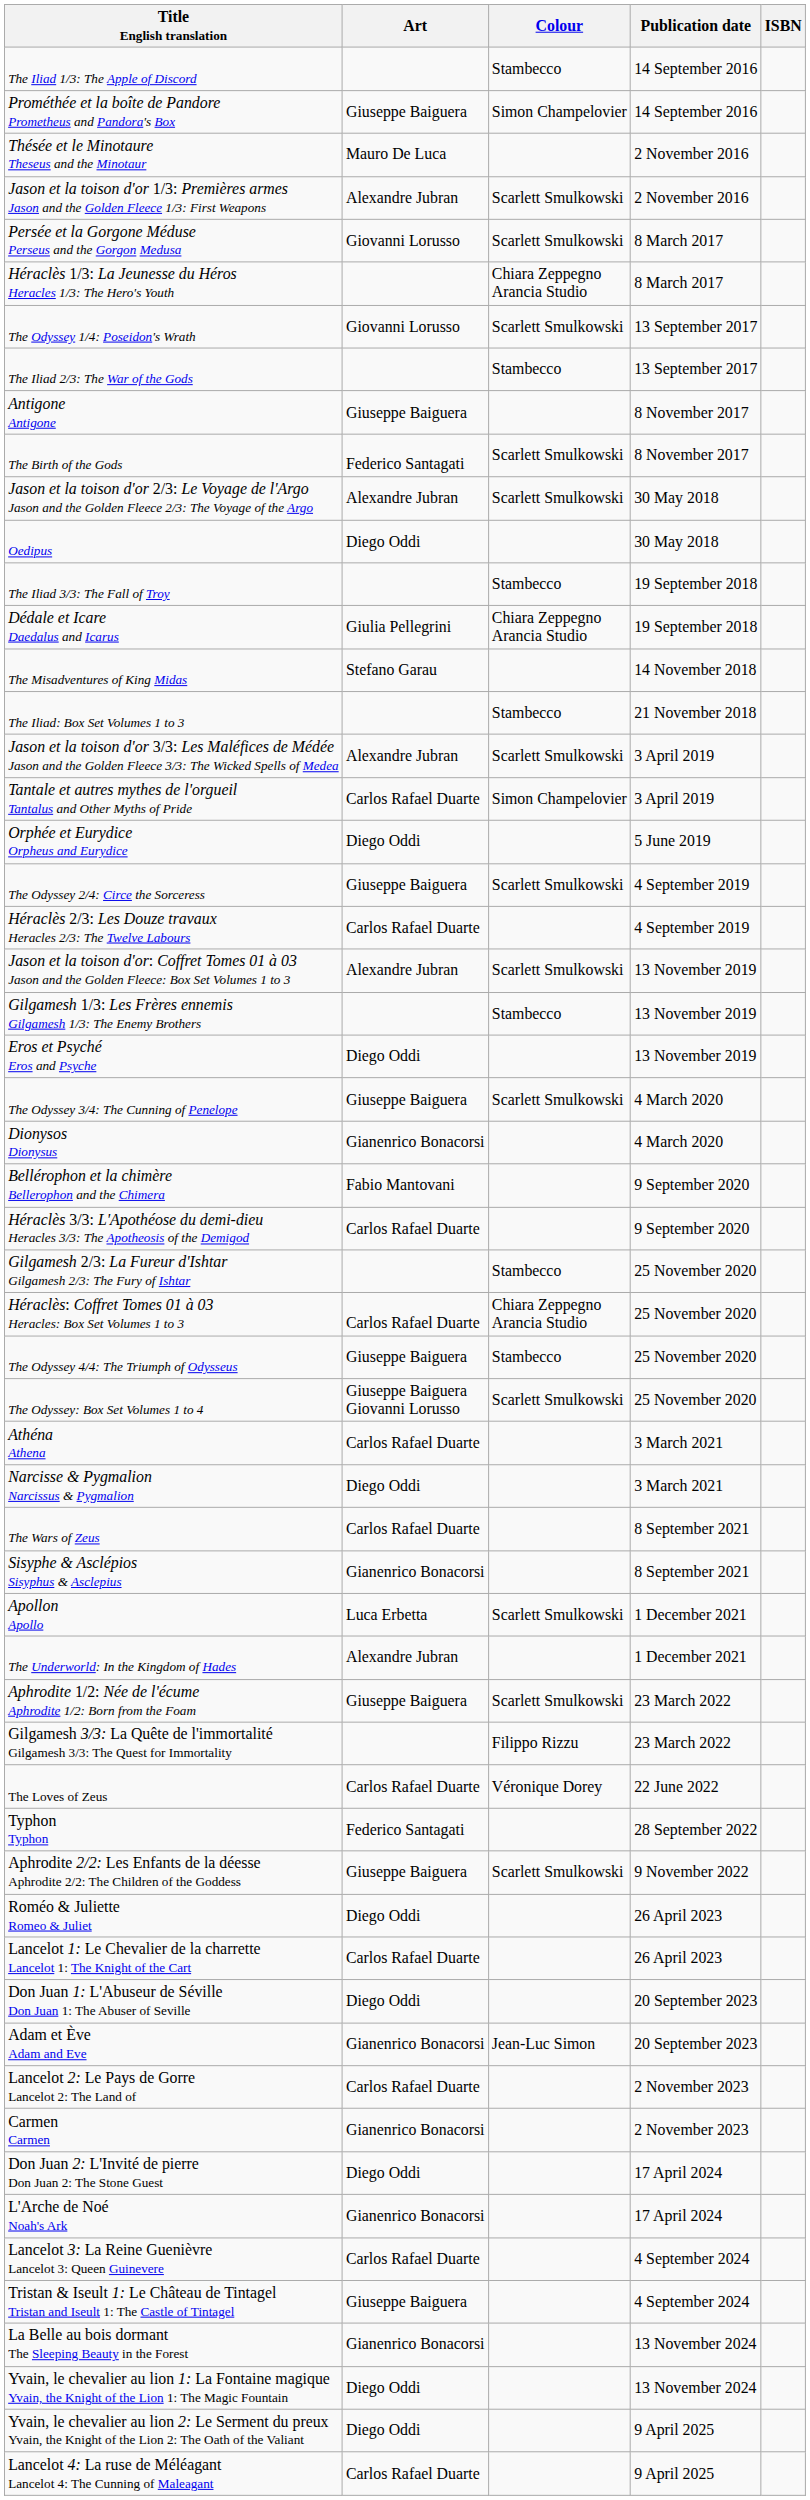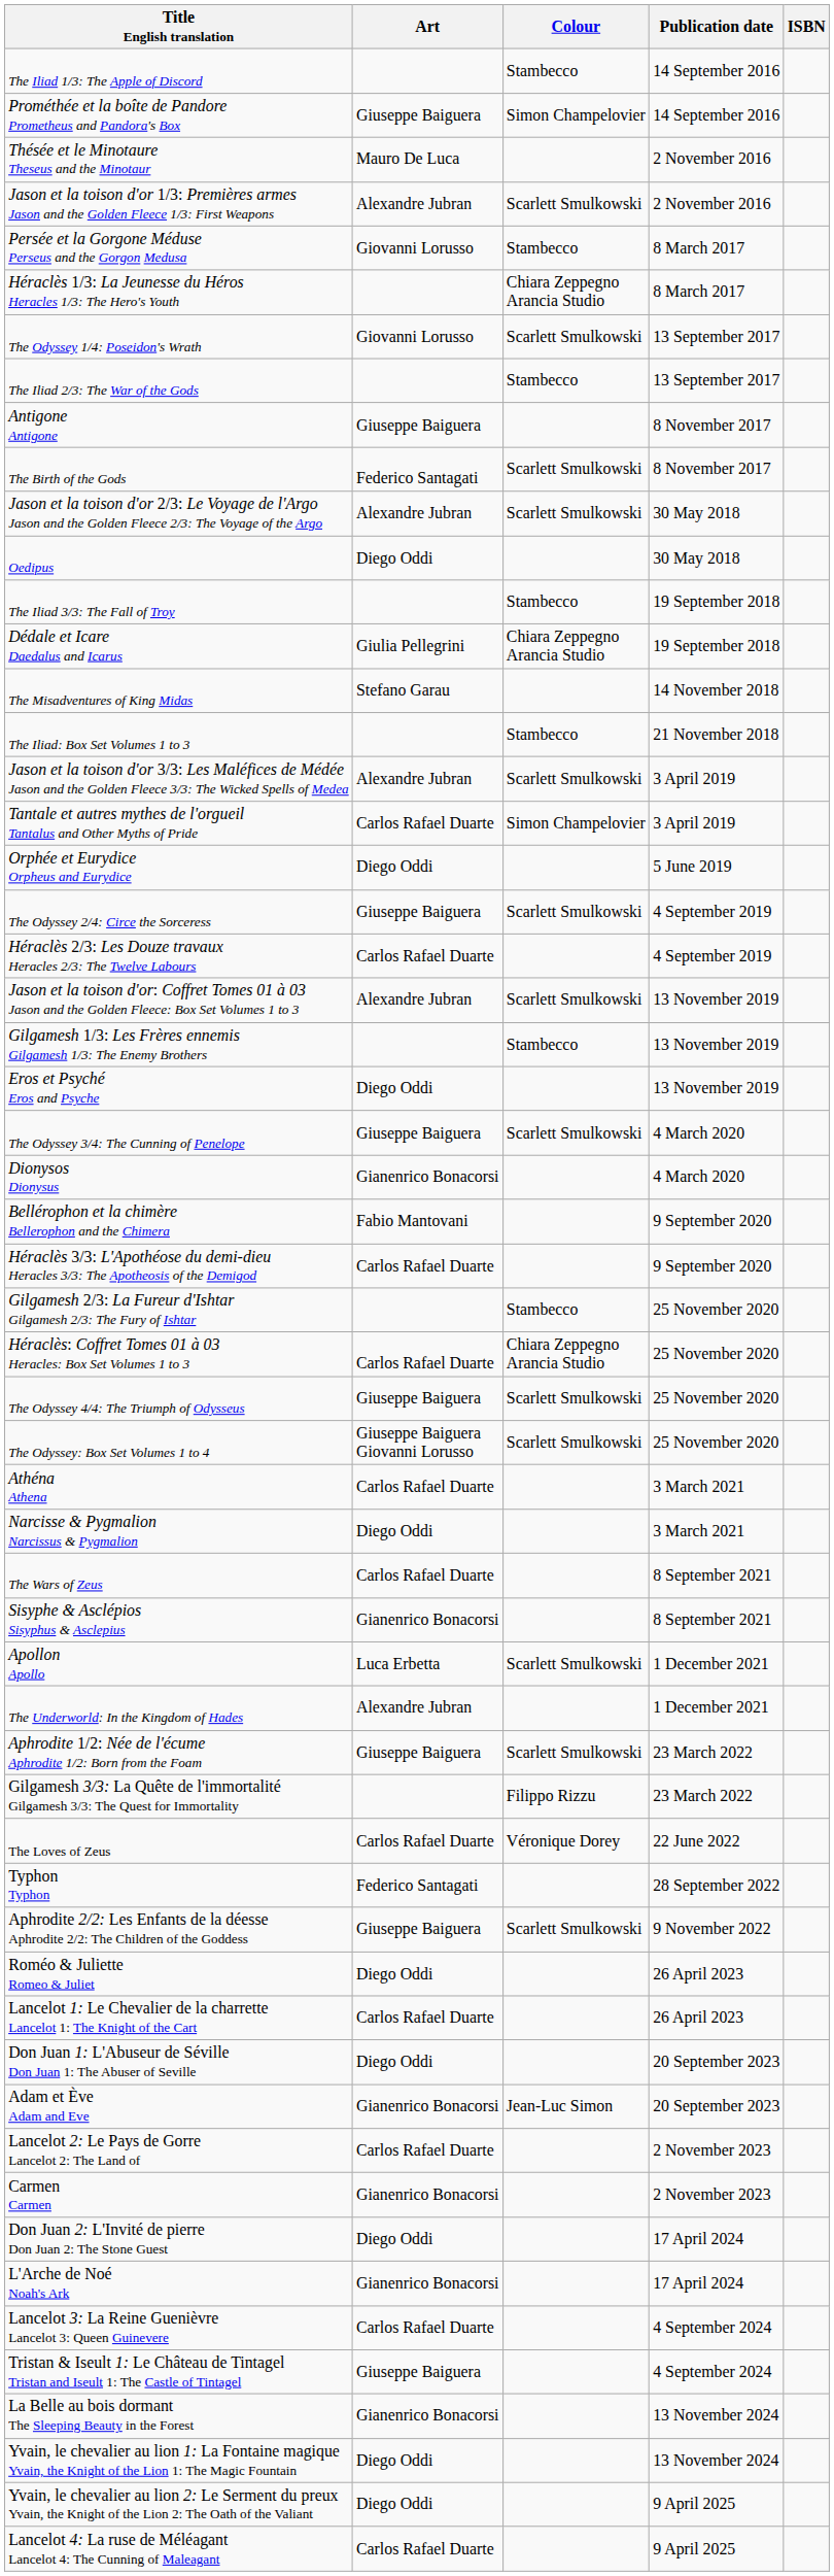Persée et la Gorgone Méduse Perseus and the Gorgon Medusa | Colour: Scarlett Smulkowski -> Stambecco
The Odyssey 4/4: The Triumph of Odysseus | Colour: Stambecco -> Scarlett Smulkowski
